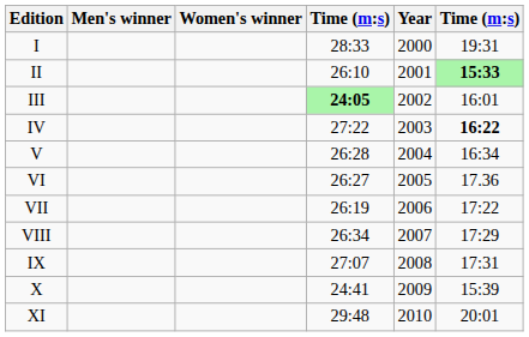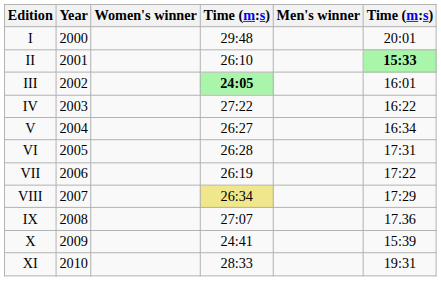columns swapped: Year <-> Men's winner
I | column 4: 28:33 -> 29:48
I | column 6: 19:31 -> 20:01
IV | column 6: bold -> normal
V | column 4: 26:28 -> 26:27
VI | column 4: 26:27 -> 26:28
VI | column 6: 17.36 -> 17:31
VIII | column 4: no background -> khaki background
IX | column 6: 17:31 -> 17.36
XI | column 4: 29:48 -> 28:33
XI | column 6: 20:01 -> 19:31
